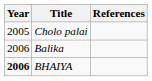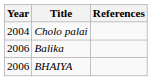Cholo palai | Year: 2005 -> 2004
BHAIYA | Year: bold -> normal
